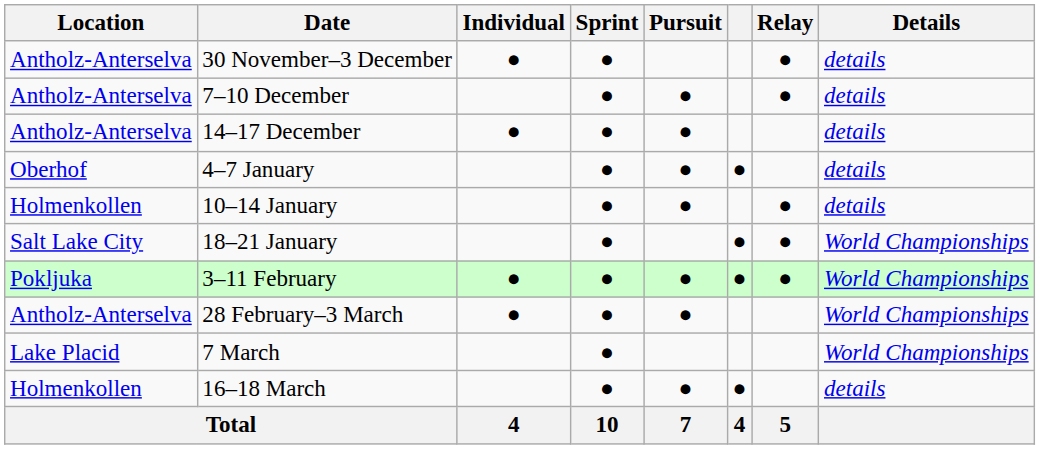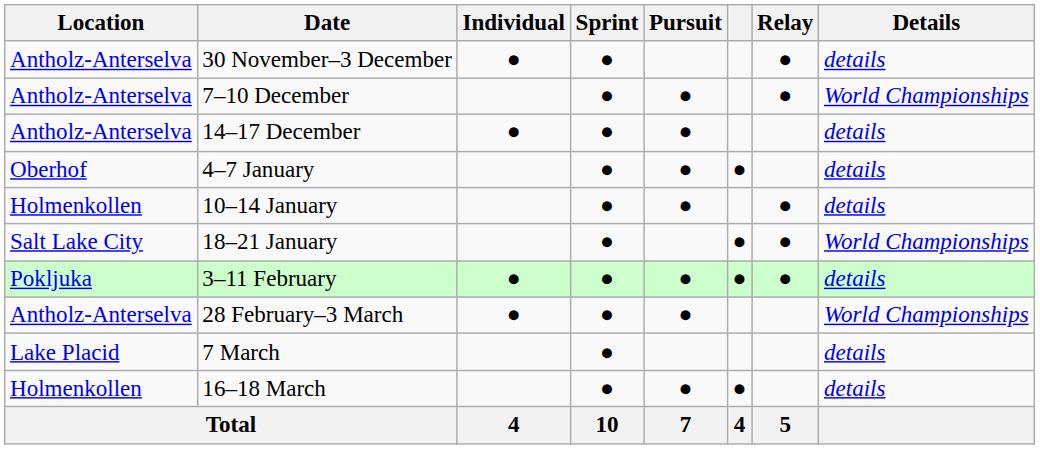7–10 December | Details: details -> World Championships
3–11 February | Details: World Championships -> details
7 March | Details: World Championships -> details
